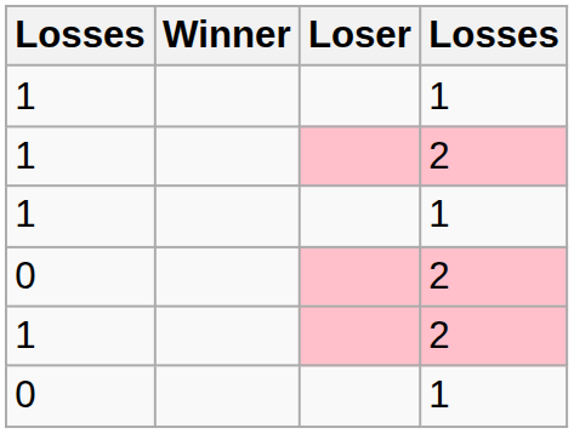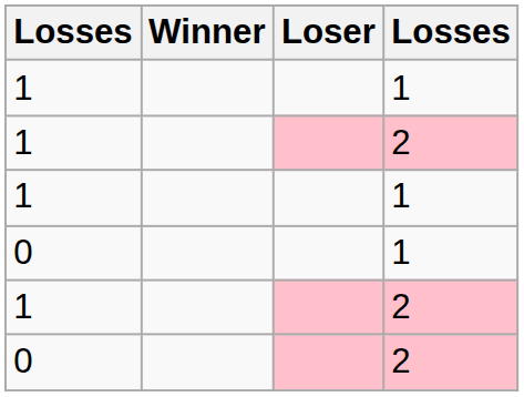rows swapped: 0 / 2 <-> 0 / 1
